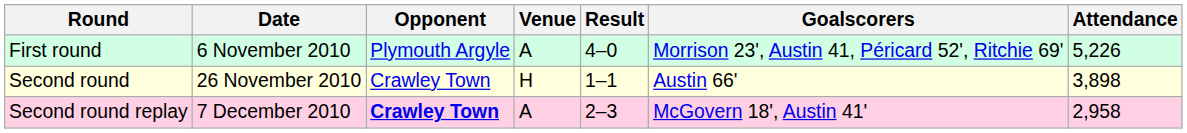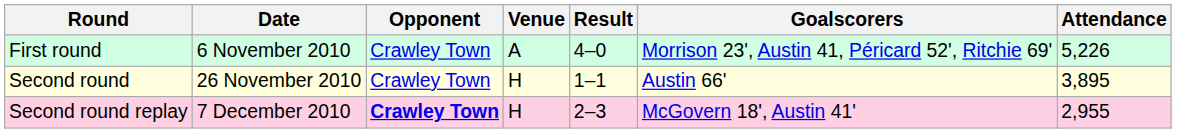First round | Opponent: Plymouth Argyle -> Crawley Town
Second round | Attendance: 3,898 -> 3,895
Second round replay | Venue: A -> H
Second round replay | Attendance: 2,958 -> 2,955
